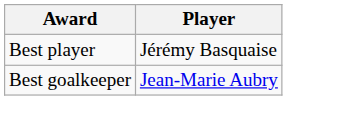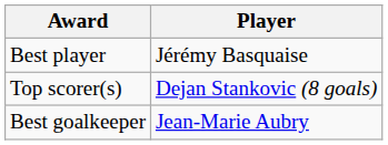+ row: Top scorer(s) | Dejan Stankovic (8 goals)
